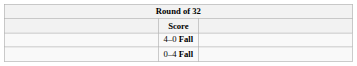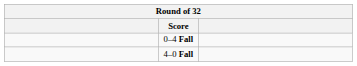rows swapped: 0–4 Fall <-> 4–0 Fall
